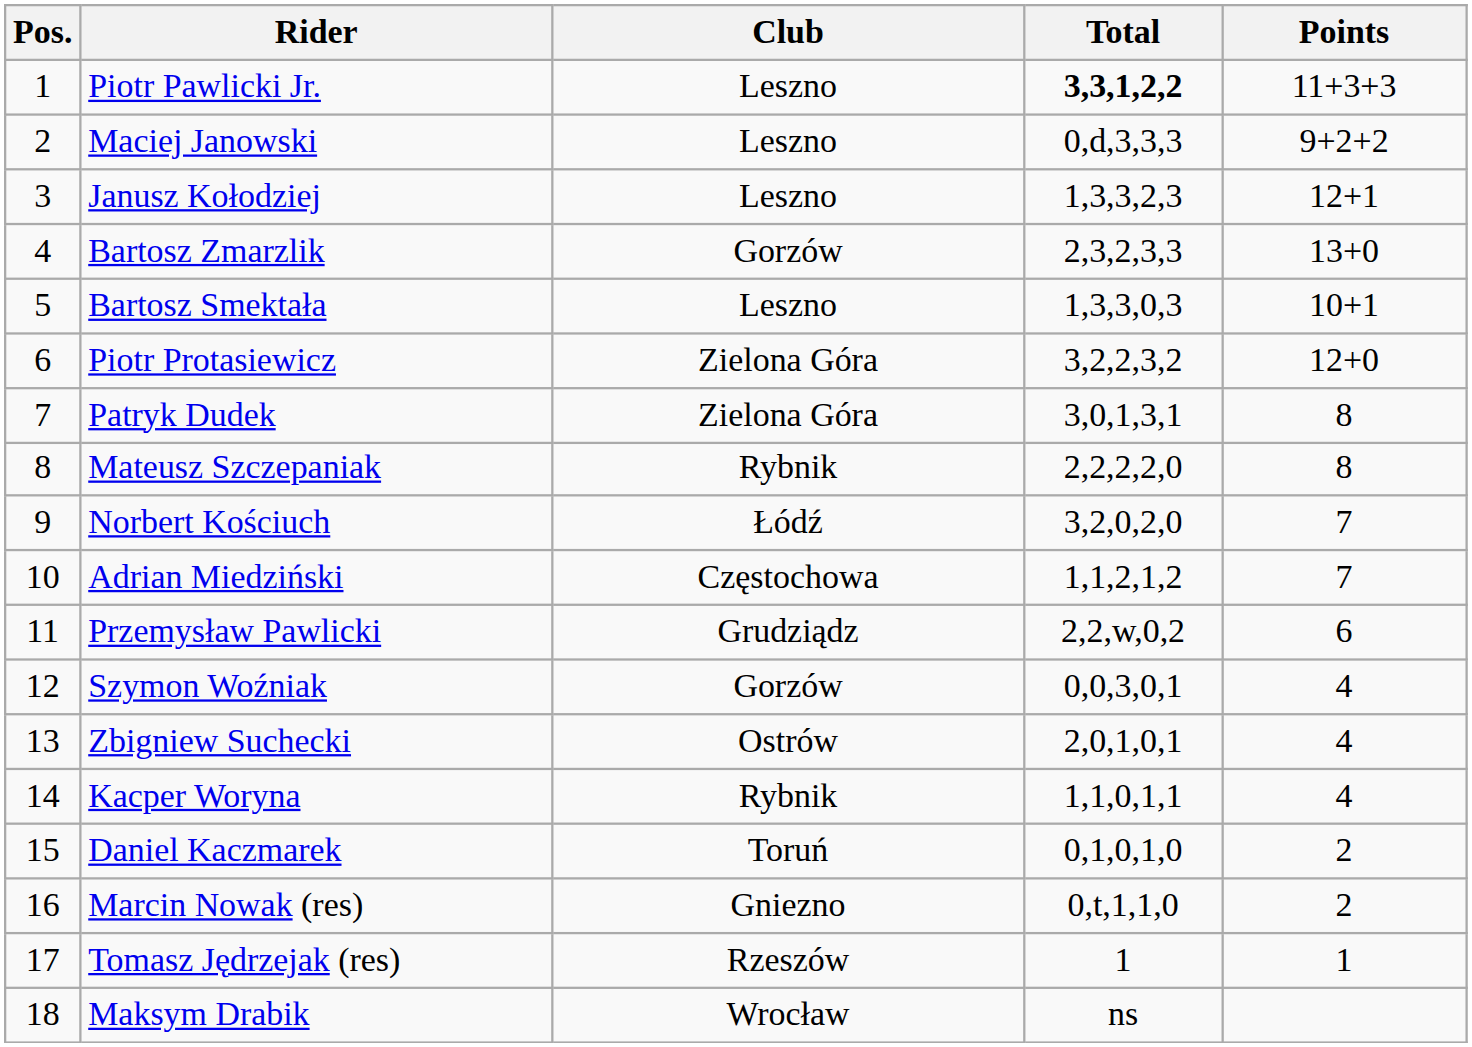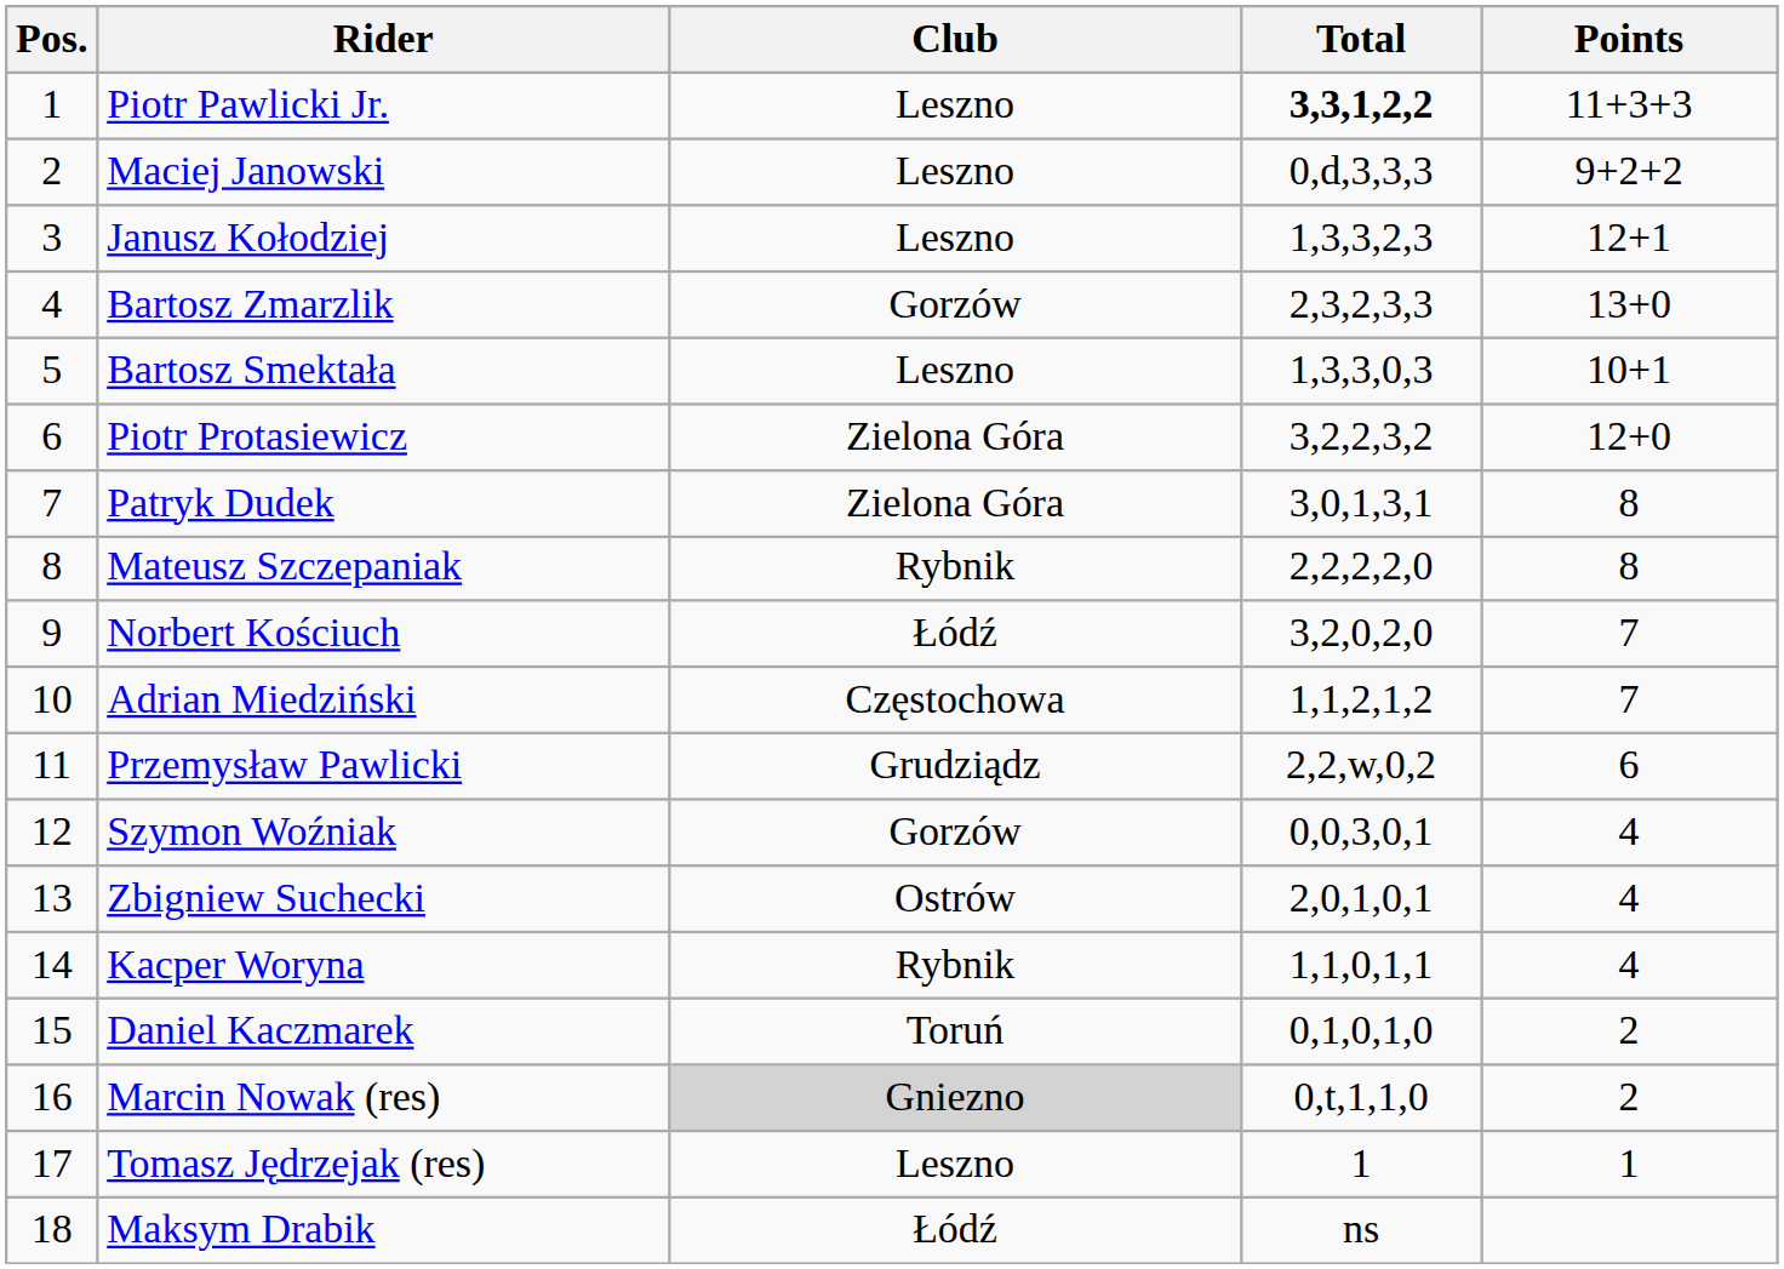Marcin Nowak (res) | Club: no background -> lightgrey background
Tomasz Jędrzejak (res) | Club: Rzeszów -> Leszno
Maksym Drabik | Club: Wrocław -> Łódź
